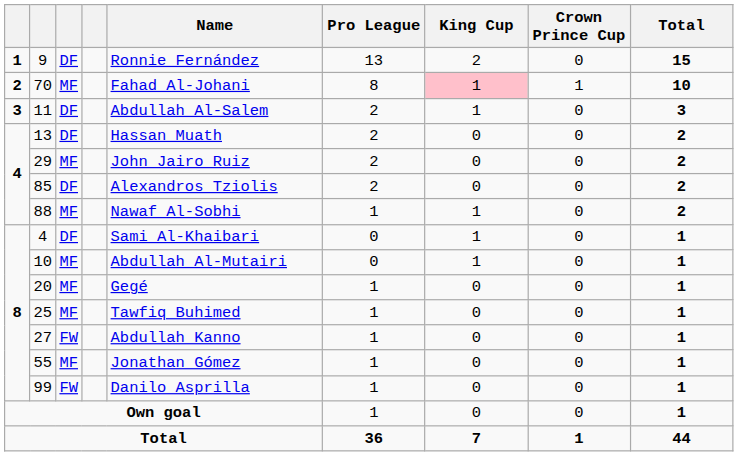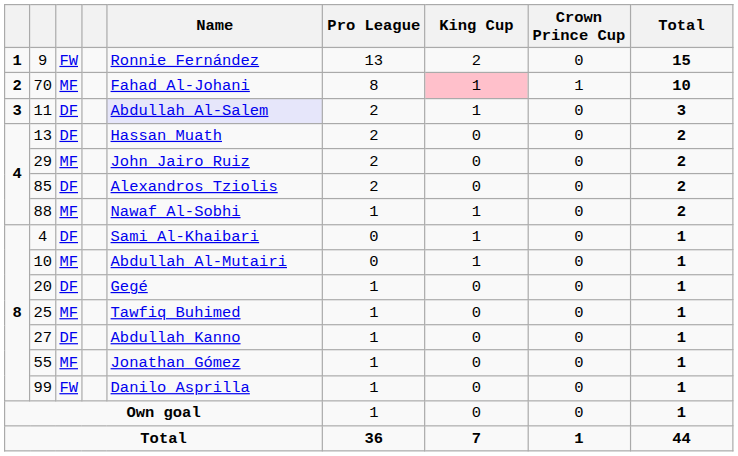9 | column 3: DF -> FW
11 | Name: no background -> lavender background
20 | column 3: MF -> DF
27 | column 3: FW -> DF
